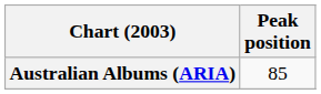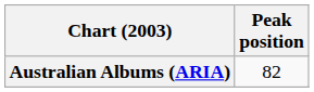Australian Albums (ARIA) | Peak position: 85 -> 82
